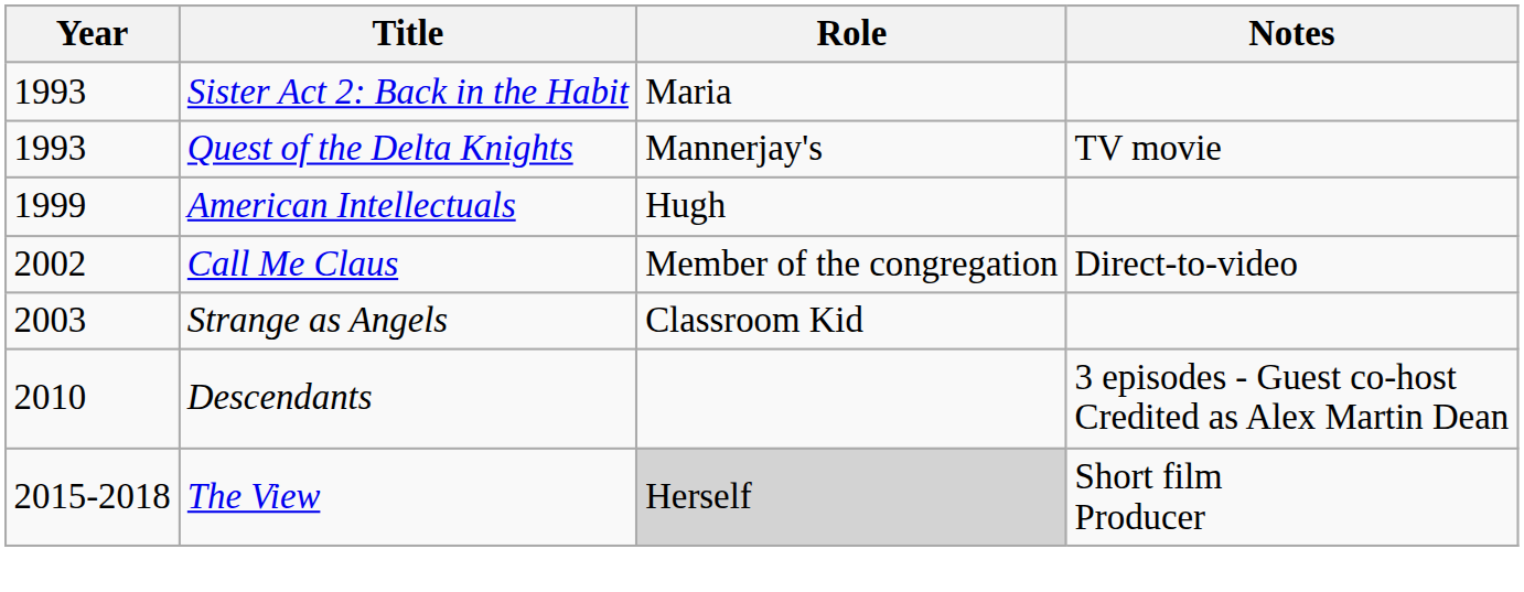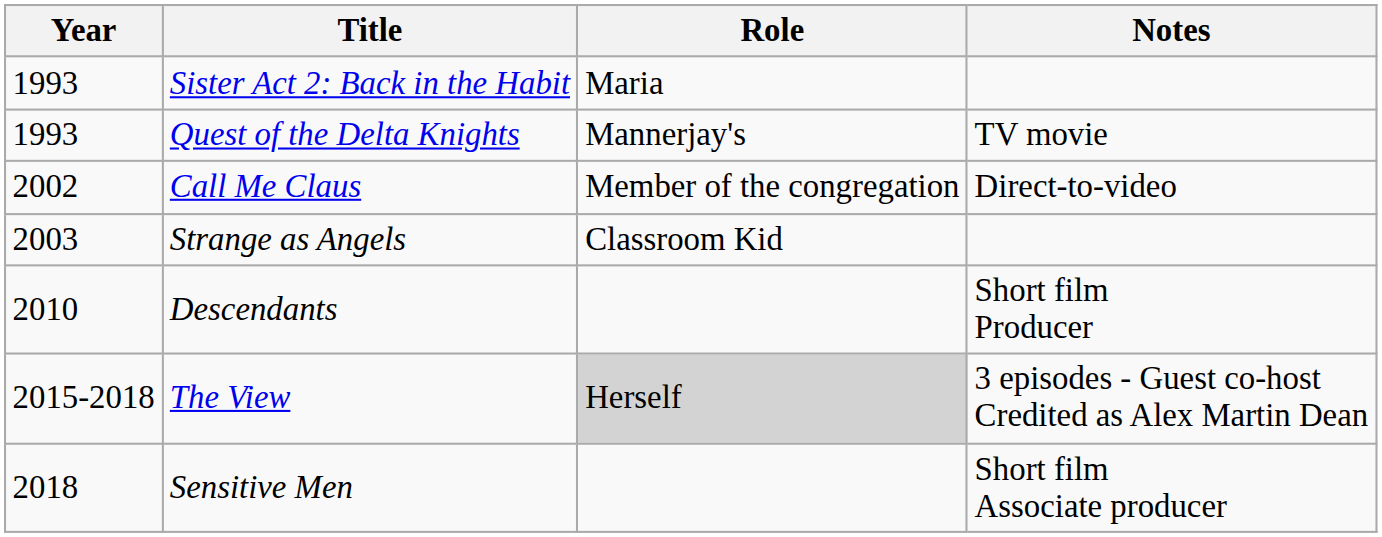- row: 1999 | American Intellectuals | Hugh
Descendants | Notes: 3 episodes - Guest co-host Credited as Alex Martin Dean -> Short film Producer
The View | Notes: Short film Producer -> 3 episodes - Guest co-host Credited as Alex Martin Dean
+ row: 2018 | Sensitive Men | Short film Associate producer
